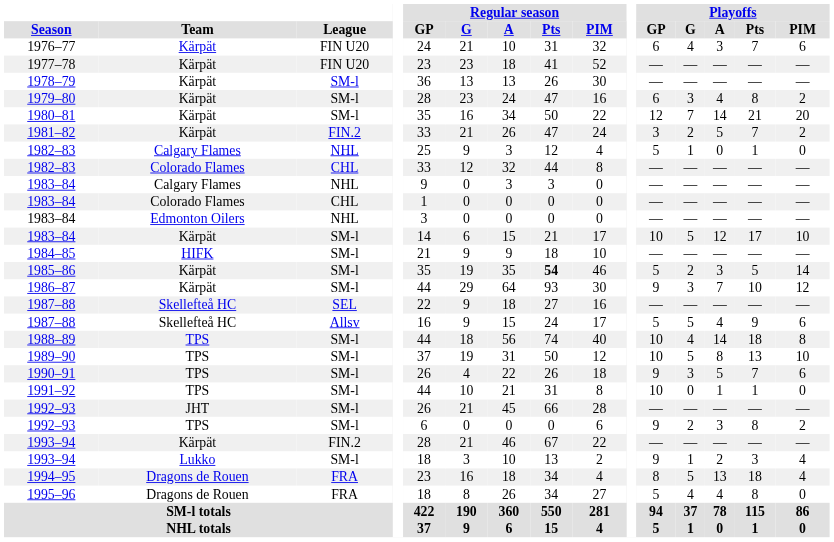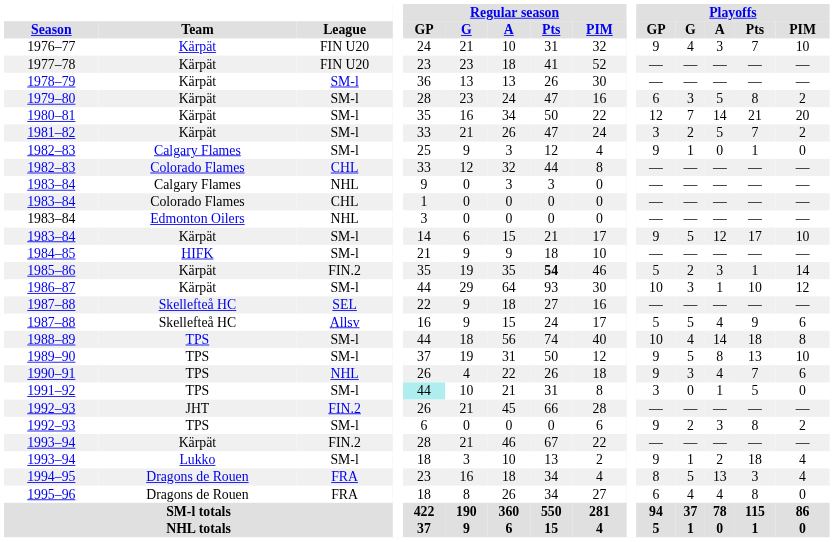1976–77 | Playoffs / GP: 6 -> 9
1976–77 | Playoffs / PIM: 6 -> 10
1979–80 | Playoffs / A: 4 -> 5
1981–82 | League: FIN.2 -> SM-l
1982–83 / Calgary Flames | League: NHL -> SM-l
1982–83 / Calgary Flames | Playoffs / GP: 5 -> 9
1983–84 / Kärpät | Playoffs / GP: 10 -> 9
1985–86 | League: SM-l -> FIN.2
1985–86 | Playoffs / Pts: 5 -> 1
1986–87 | Playoffs / GP: 9 -> 10
1986–87 | Playoffs / A: 7 -> 1
1989–90 | Playoffs / GP: 10 -> 9
1990–91 | League: SM-l -> NHL
1990–91 | Playoffs / A: 5 -> 4
1991–92 | Regular season / GP: no background -> paleturquoise background
1991–92 | Playoffs / GP: 10 -> 3
1991–92 | Playoffs / Pts: 1 -> 5
1992–93 / JHT | League: SM-l -> FIN.2
1993–94 / Lukko | Playoffs / Pts: 3 -> 18
1994–95 | Playoffs / Pts: 18 -> 3
1995–96 | Playoffs / GP: 5 -> 6
